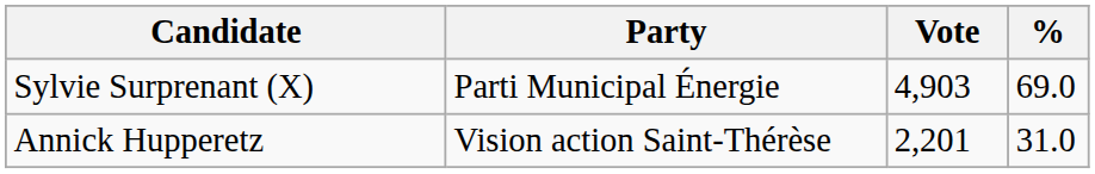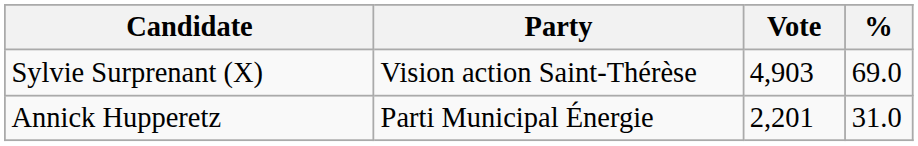Sylvie Surprenant (X) | Party: Parti Municipal Énergie -> Vision action Saint-Thérèse
Annick Hupperetz | Party: Vision action Saint-Thérèse -> Parti Municipal Énergie
